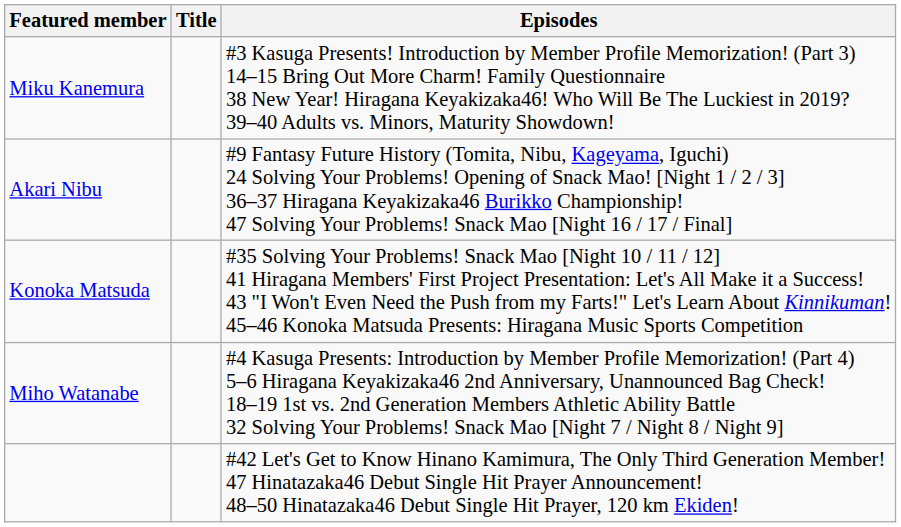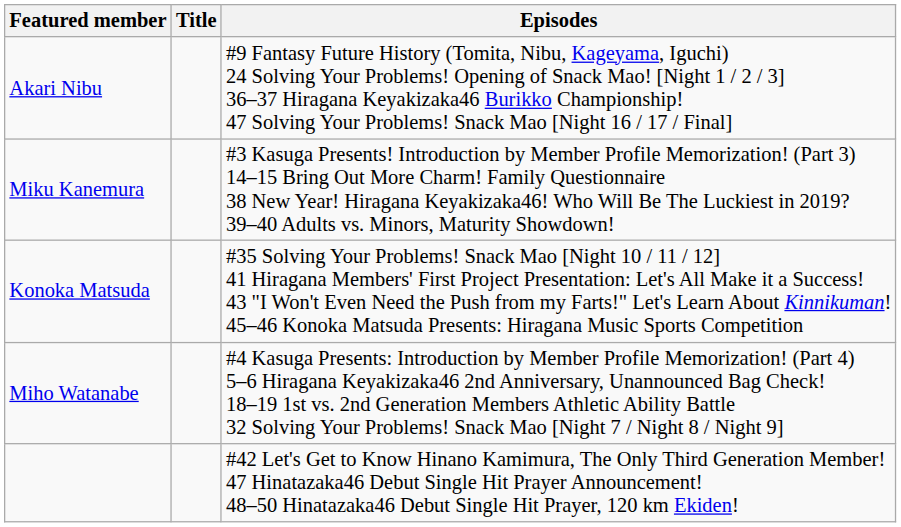rows swapped: Miku Kanemura <-> Akari Nibu
